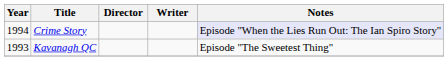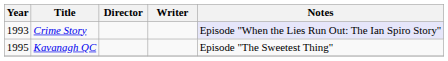Crime Story | Year: 1994 -> 1993
Kavanagh QC | Year: 1993 -> 1995
